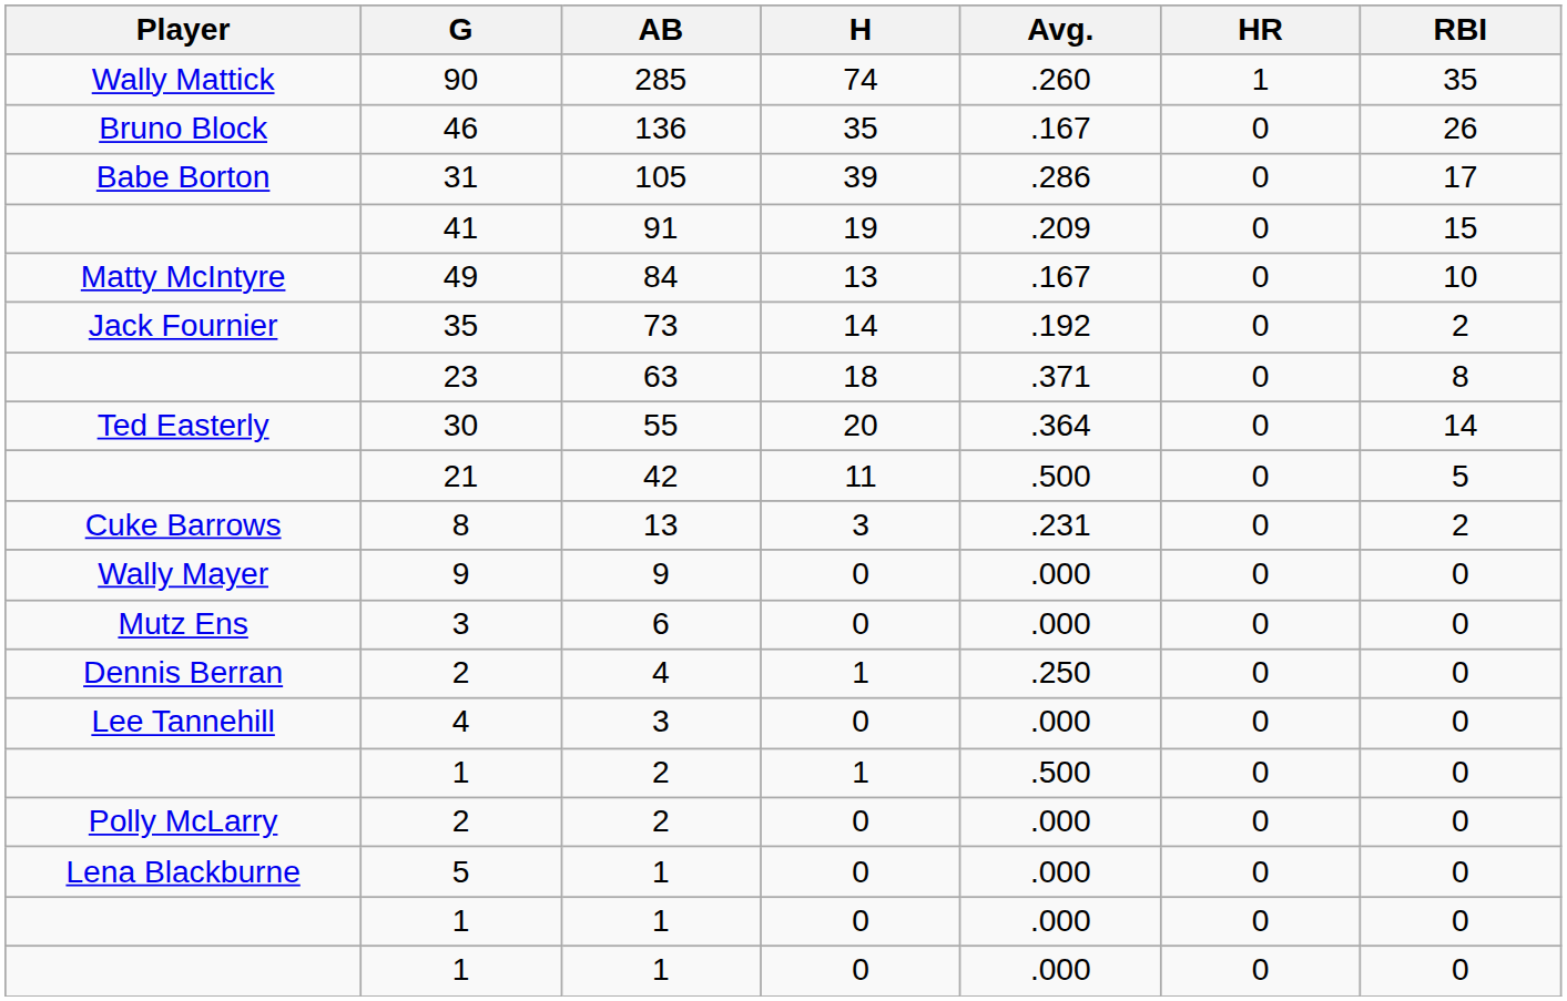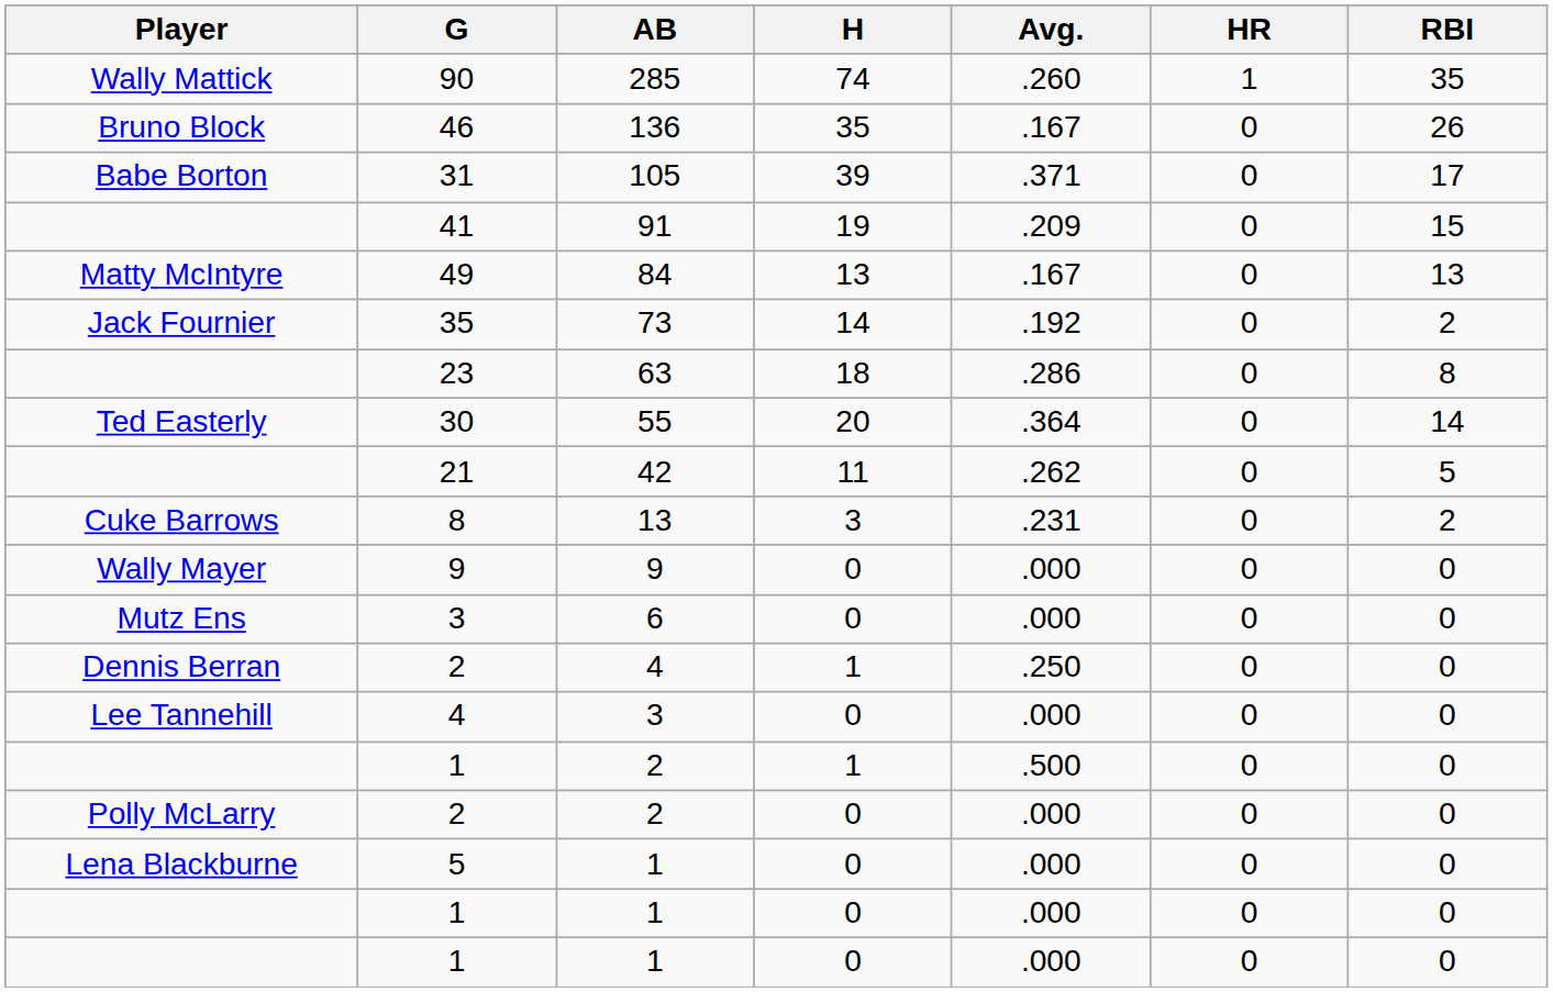31 | Avg.: .286 -> .371
49 | RBI: 10 -> 13
23 | Avg.: .371 -> .286
21 | Avg.: .500 -> .262
